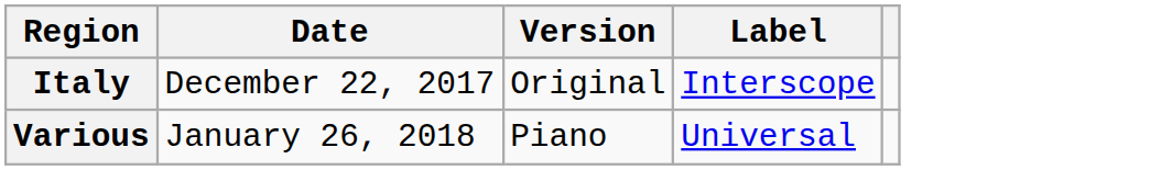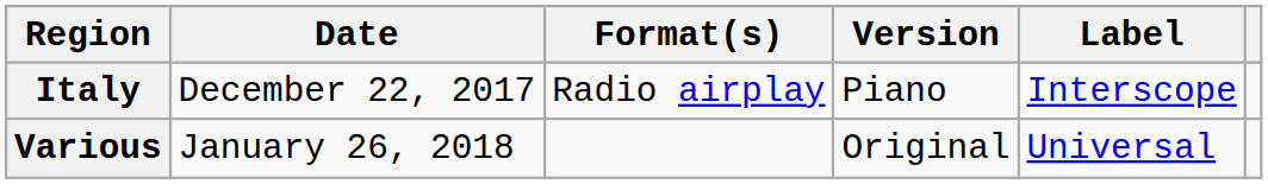+ column: Format(s) | Radio airplay
Italy | Version: Original -> Piano
Various | Version: Piano -> Original
